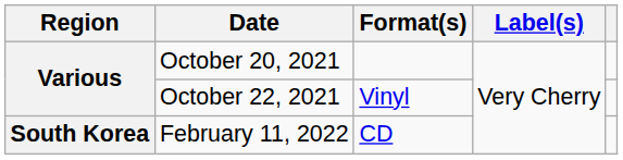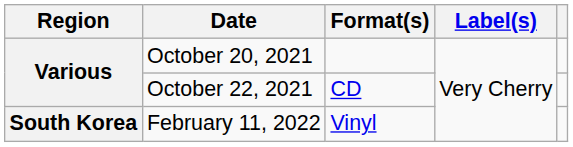October 22, 2021 | Format(s): Vinyl -> CD
February 11, 2022 | Format(s): CD -> Vinyl
